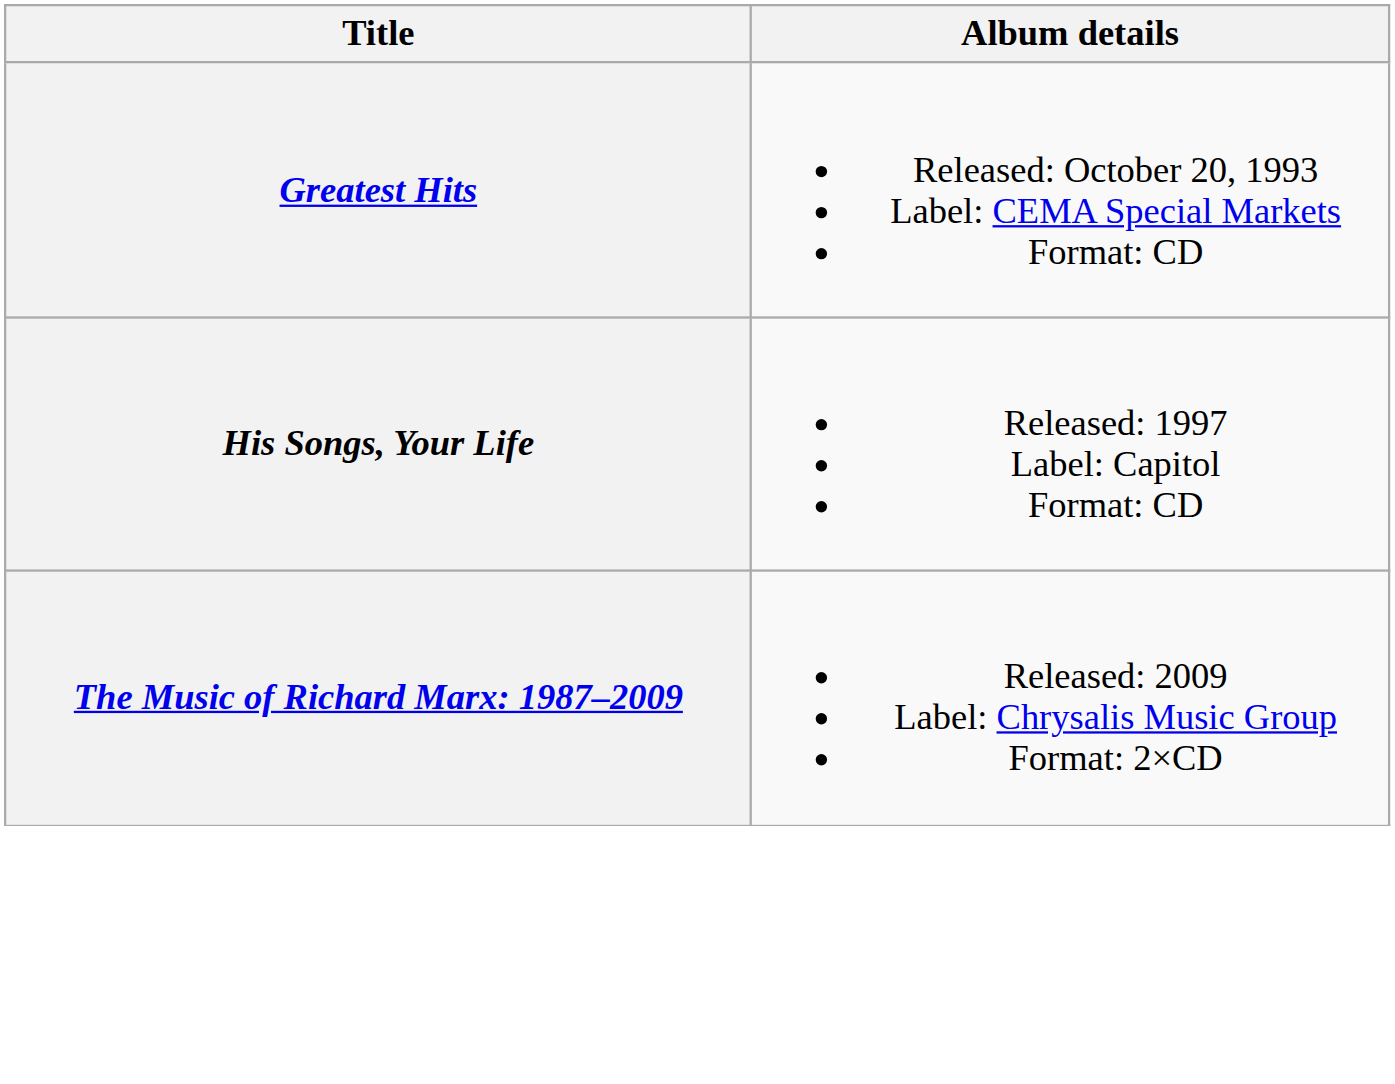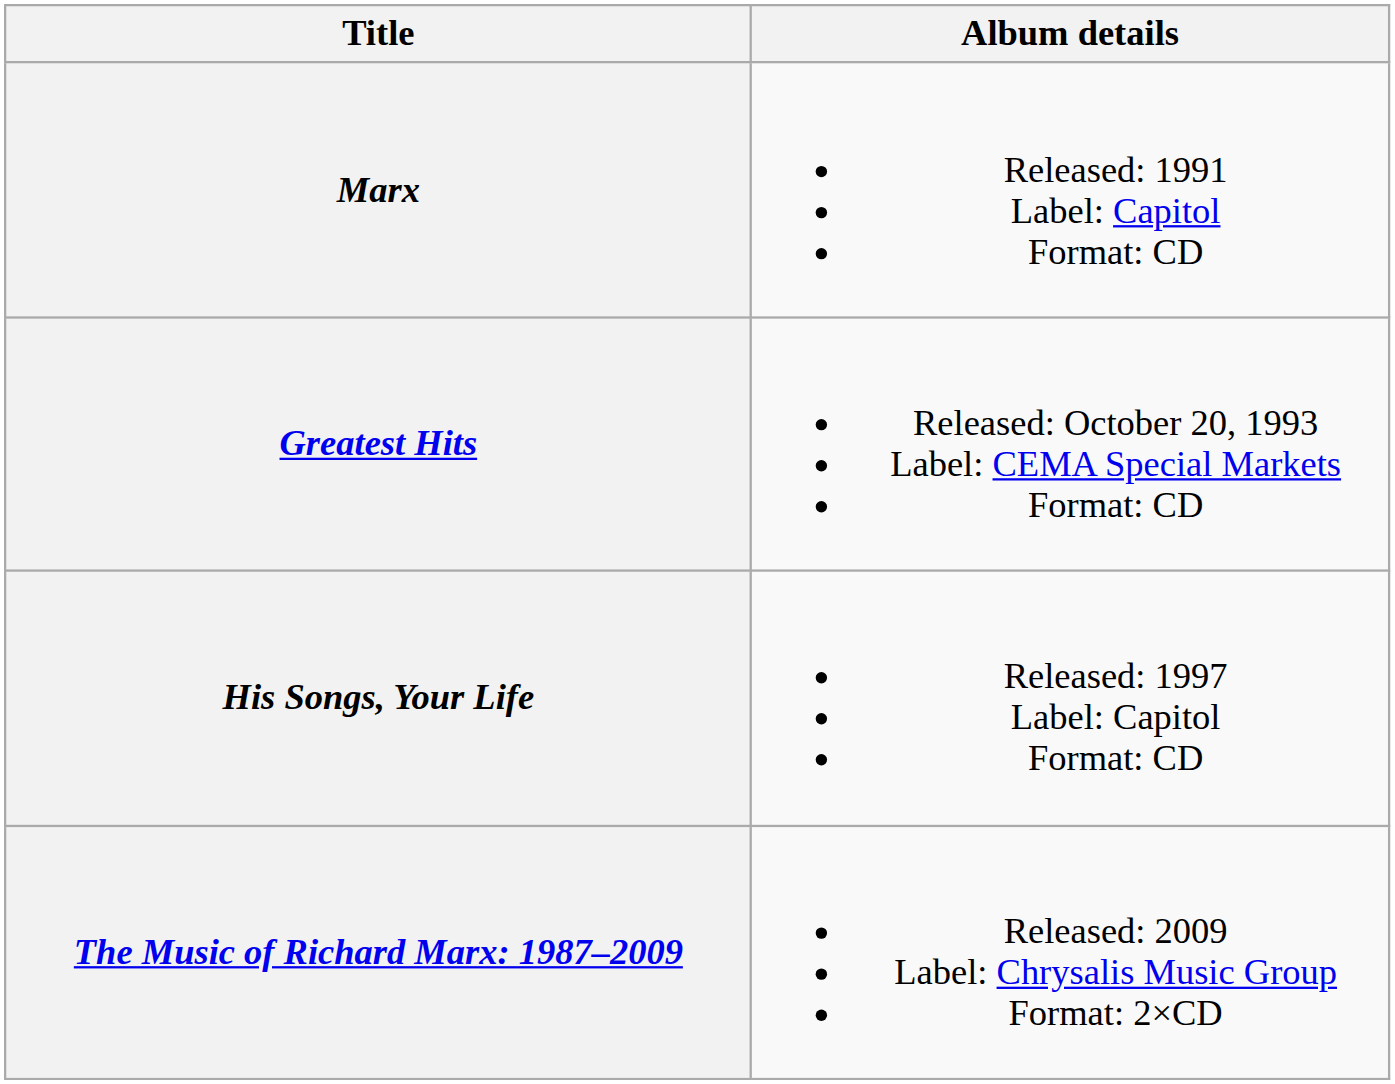+ row: Marx | Released: 1991 Label: Capitol Format: CD
